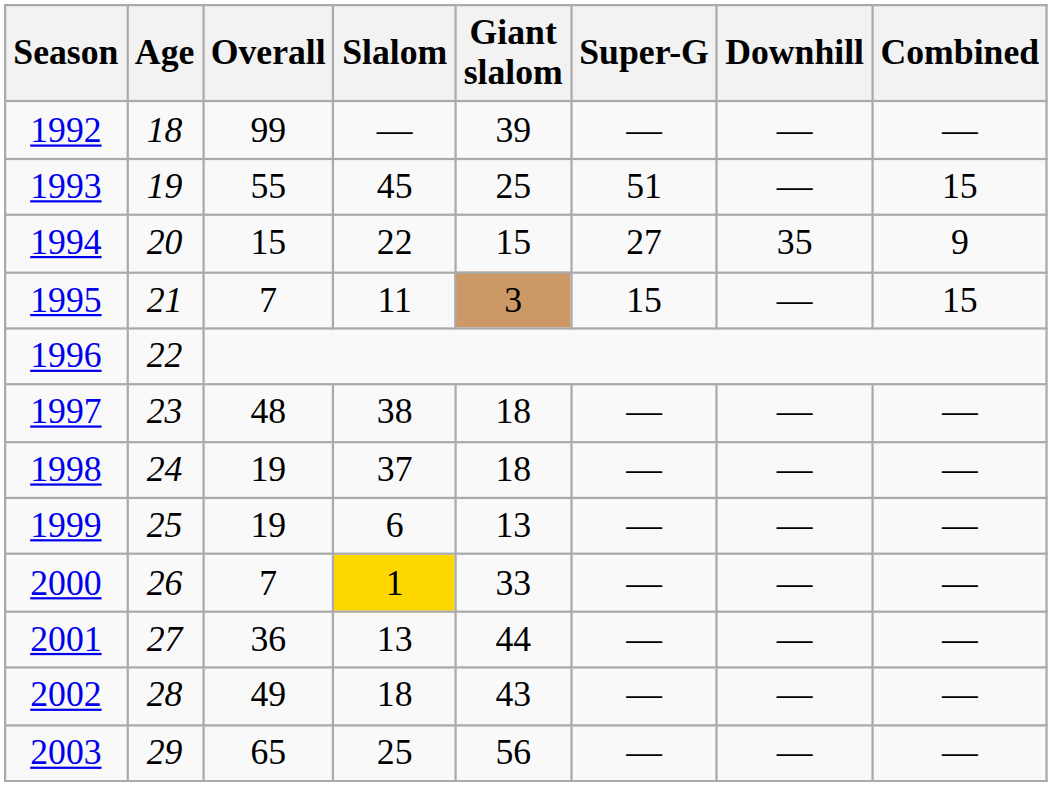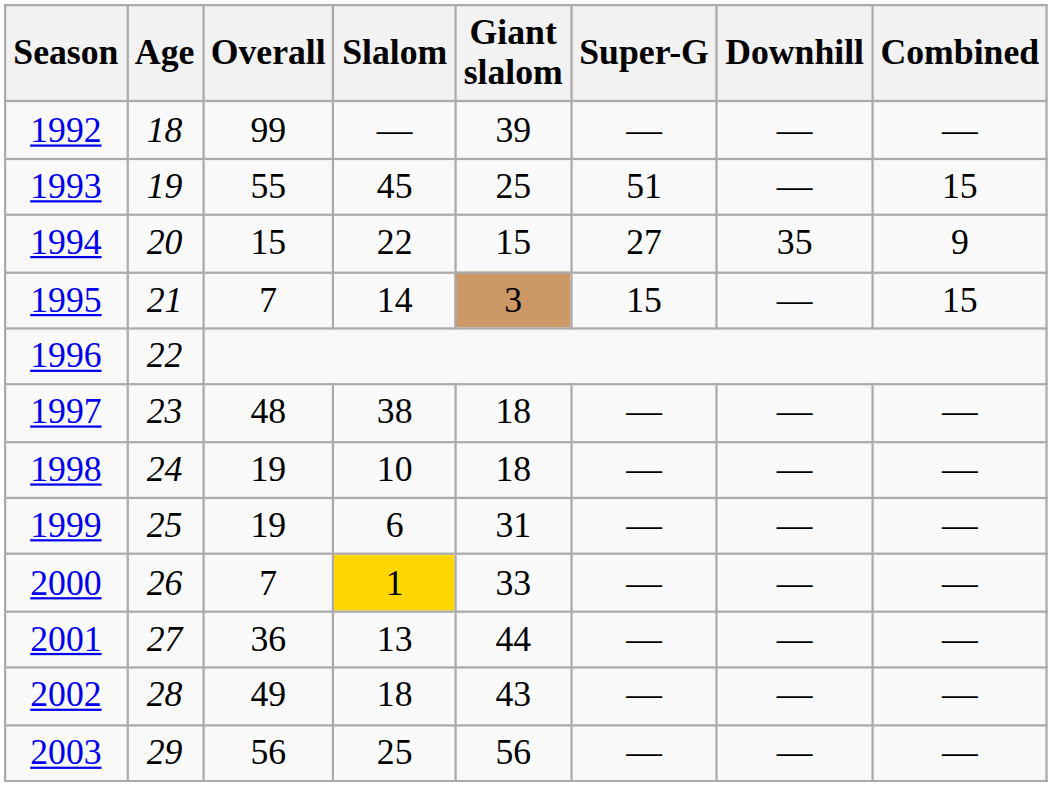1995 | Slalom: 11 -> 14
1998 | Slalom: 37 -> 10
1999 | Giant slalom: 13 -> 31
2003 | Overall: 65 -> 56
